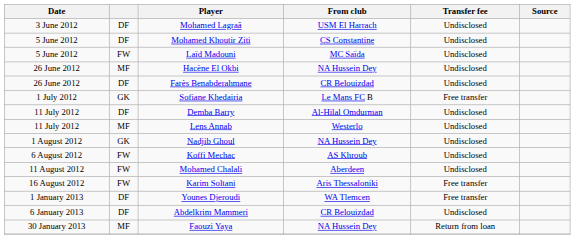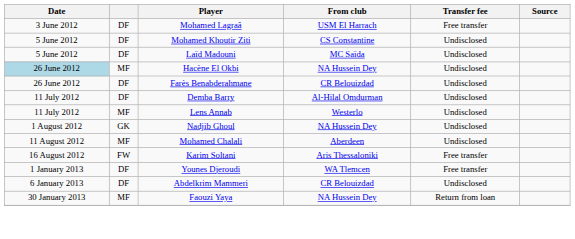Mohamed Lagraâ | Transfer fee: Undisclosed -> Free transfer
Laïd Madouni | column 2: FW -> DF
Hacène El Okbi | Date: no background -> lightblue background
- row: 1 July 2012 | GK | Sofiane Khedairia | Le Mans FC B | Free transfer
- row: 6 August 2012 | FW | Koffi Mechac | AS Khroub | Undisclosed
Mohamed Chalali | column 2: FW -> MF
